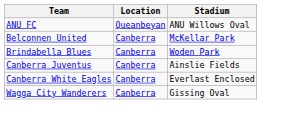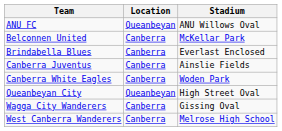Brindabella Blues | Stadium: Woden Park -> Everlast Enclosed
Canberra White Eagles | Stadium: Everlast Enclosed -> Woden Park
+ row: Queanbeyan City | Queanbeyan | High Street Oval
+ row: West Canberra Wanderers | Canberra | Melrose High School
